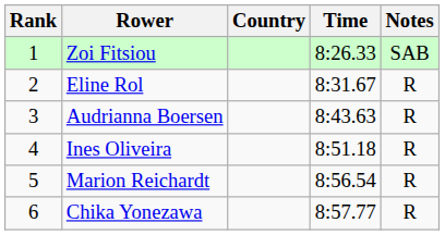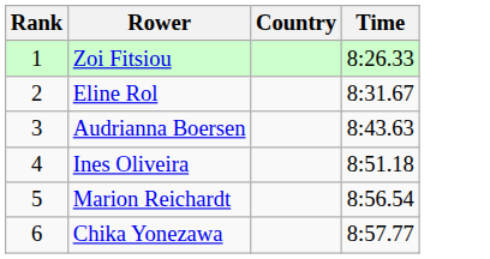- column: Notes | SAB | R | R | R | R | R
